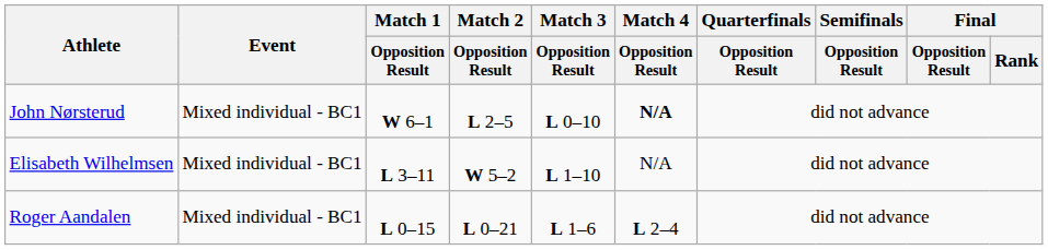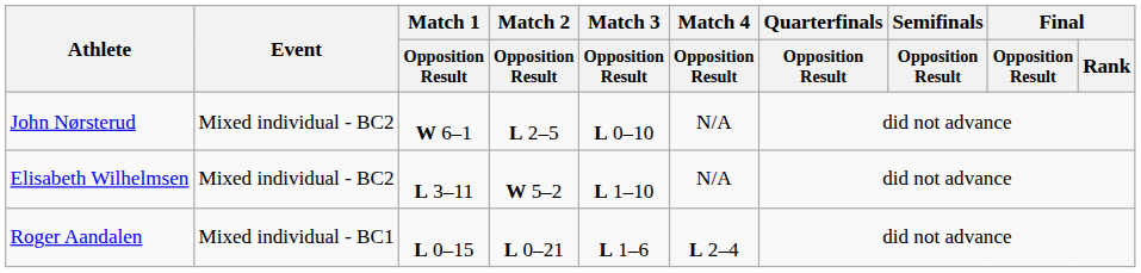John Nørsterud | Event: Mixed individual - BC1 -> Mixed individual - BC2
John Nørsterud | Match 4 / Opposition Result: bold -> normal
Elisabeth Wilhelmsen | Event: Mixed individual - BC1 -> Mixed individual - BC2
